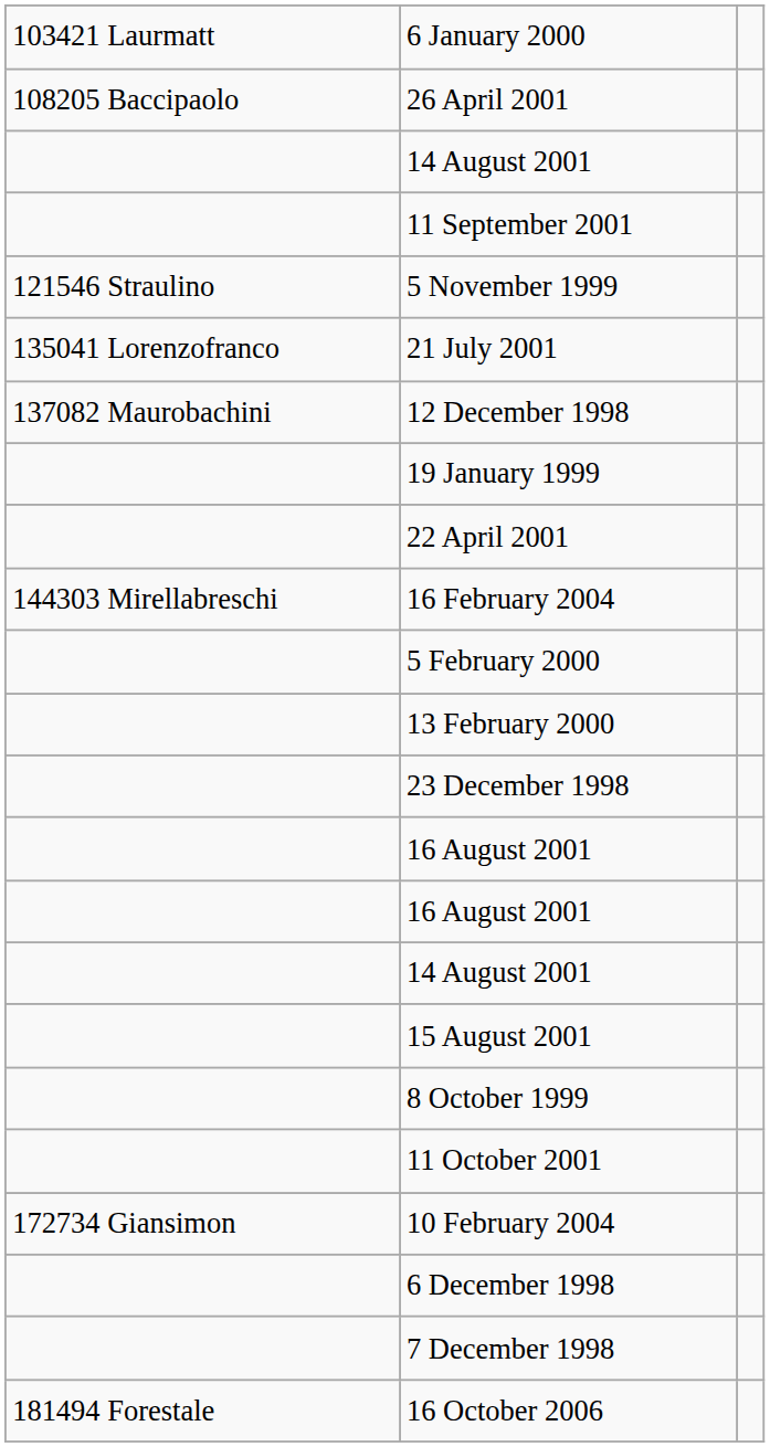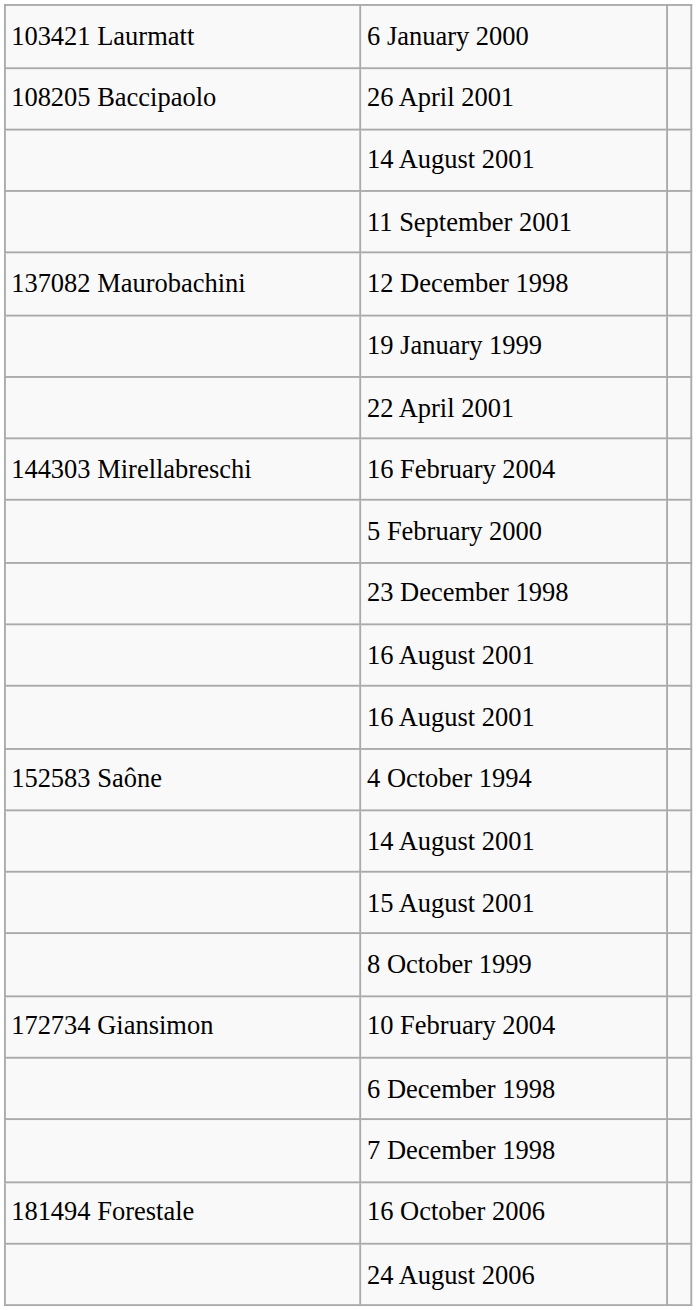- row: 121546 Straulino | 5 November 1999
- row: 135041 Lorenzofranco | 21 July 2001
- row: 13 February 2000
+ row: 152583 Saône | 4 October 1994
- row: 11 October 2001
+ row: 24 August 2006
